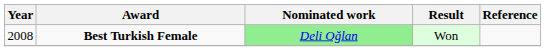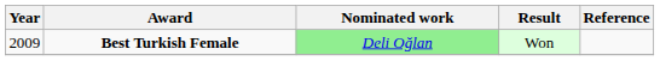Best Turkish Female | Year: 2008 -> 2009
